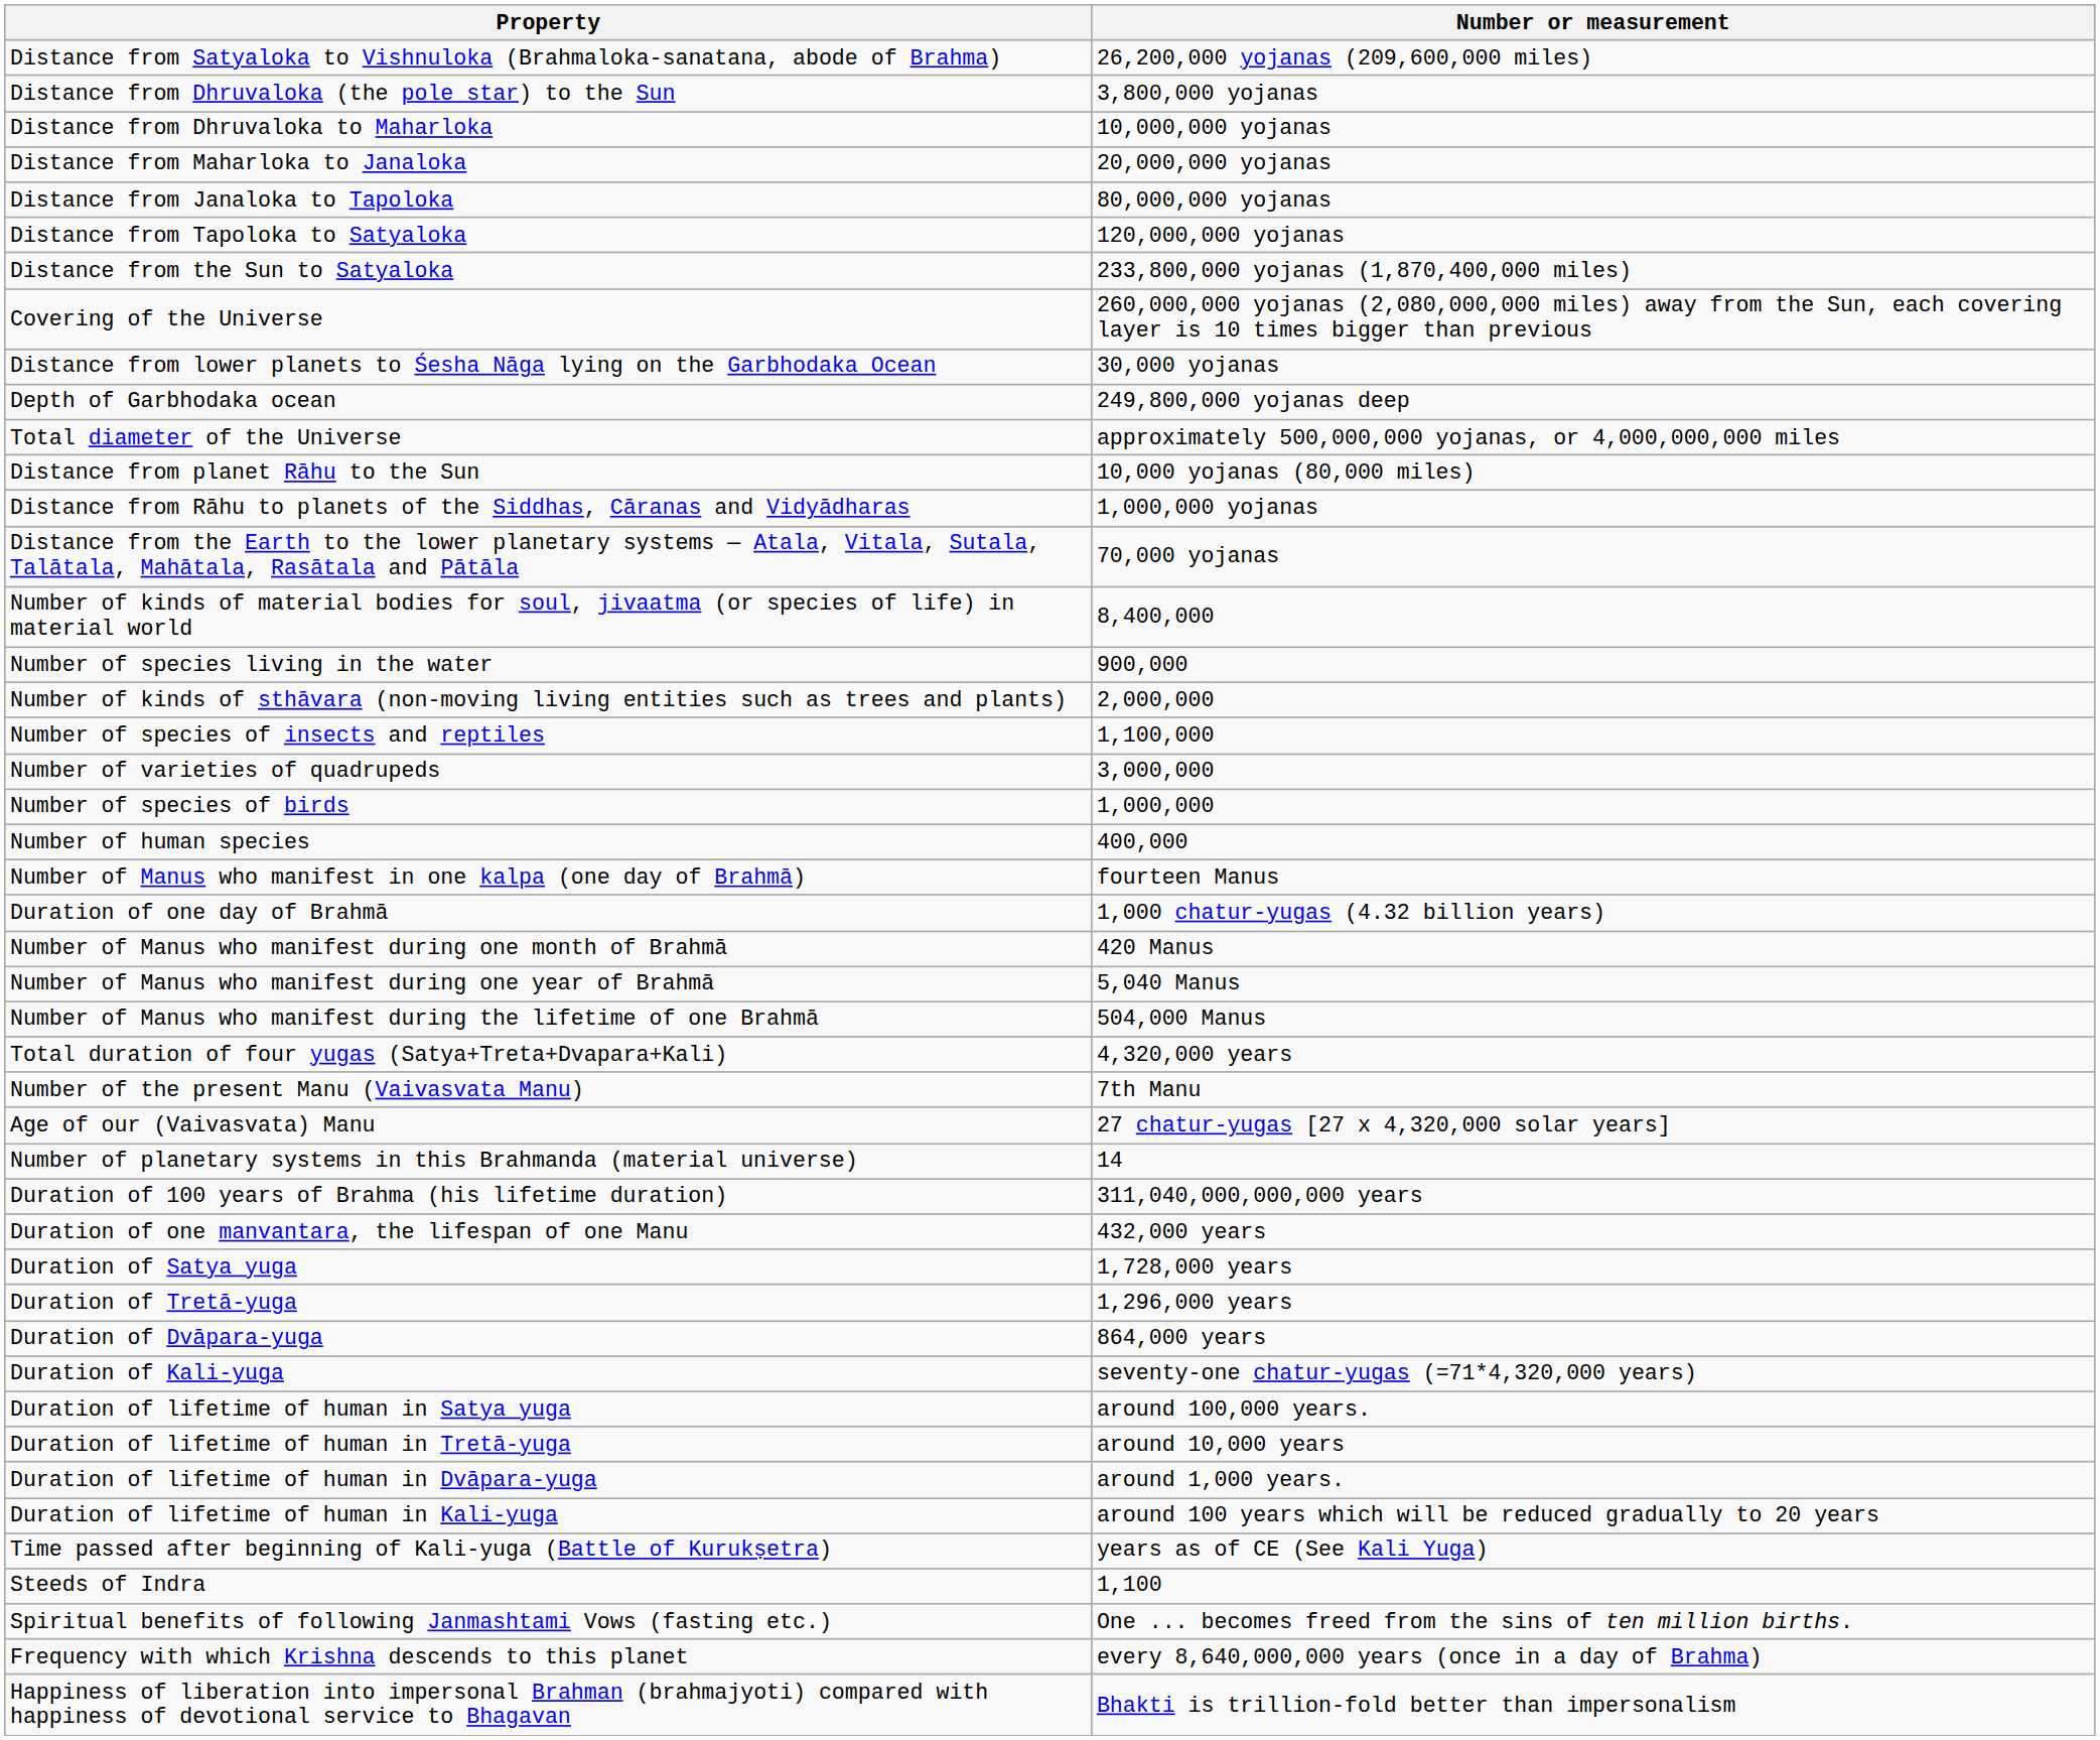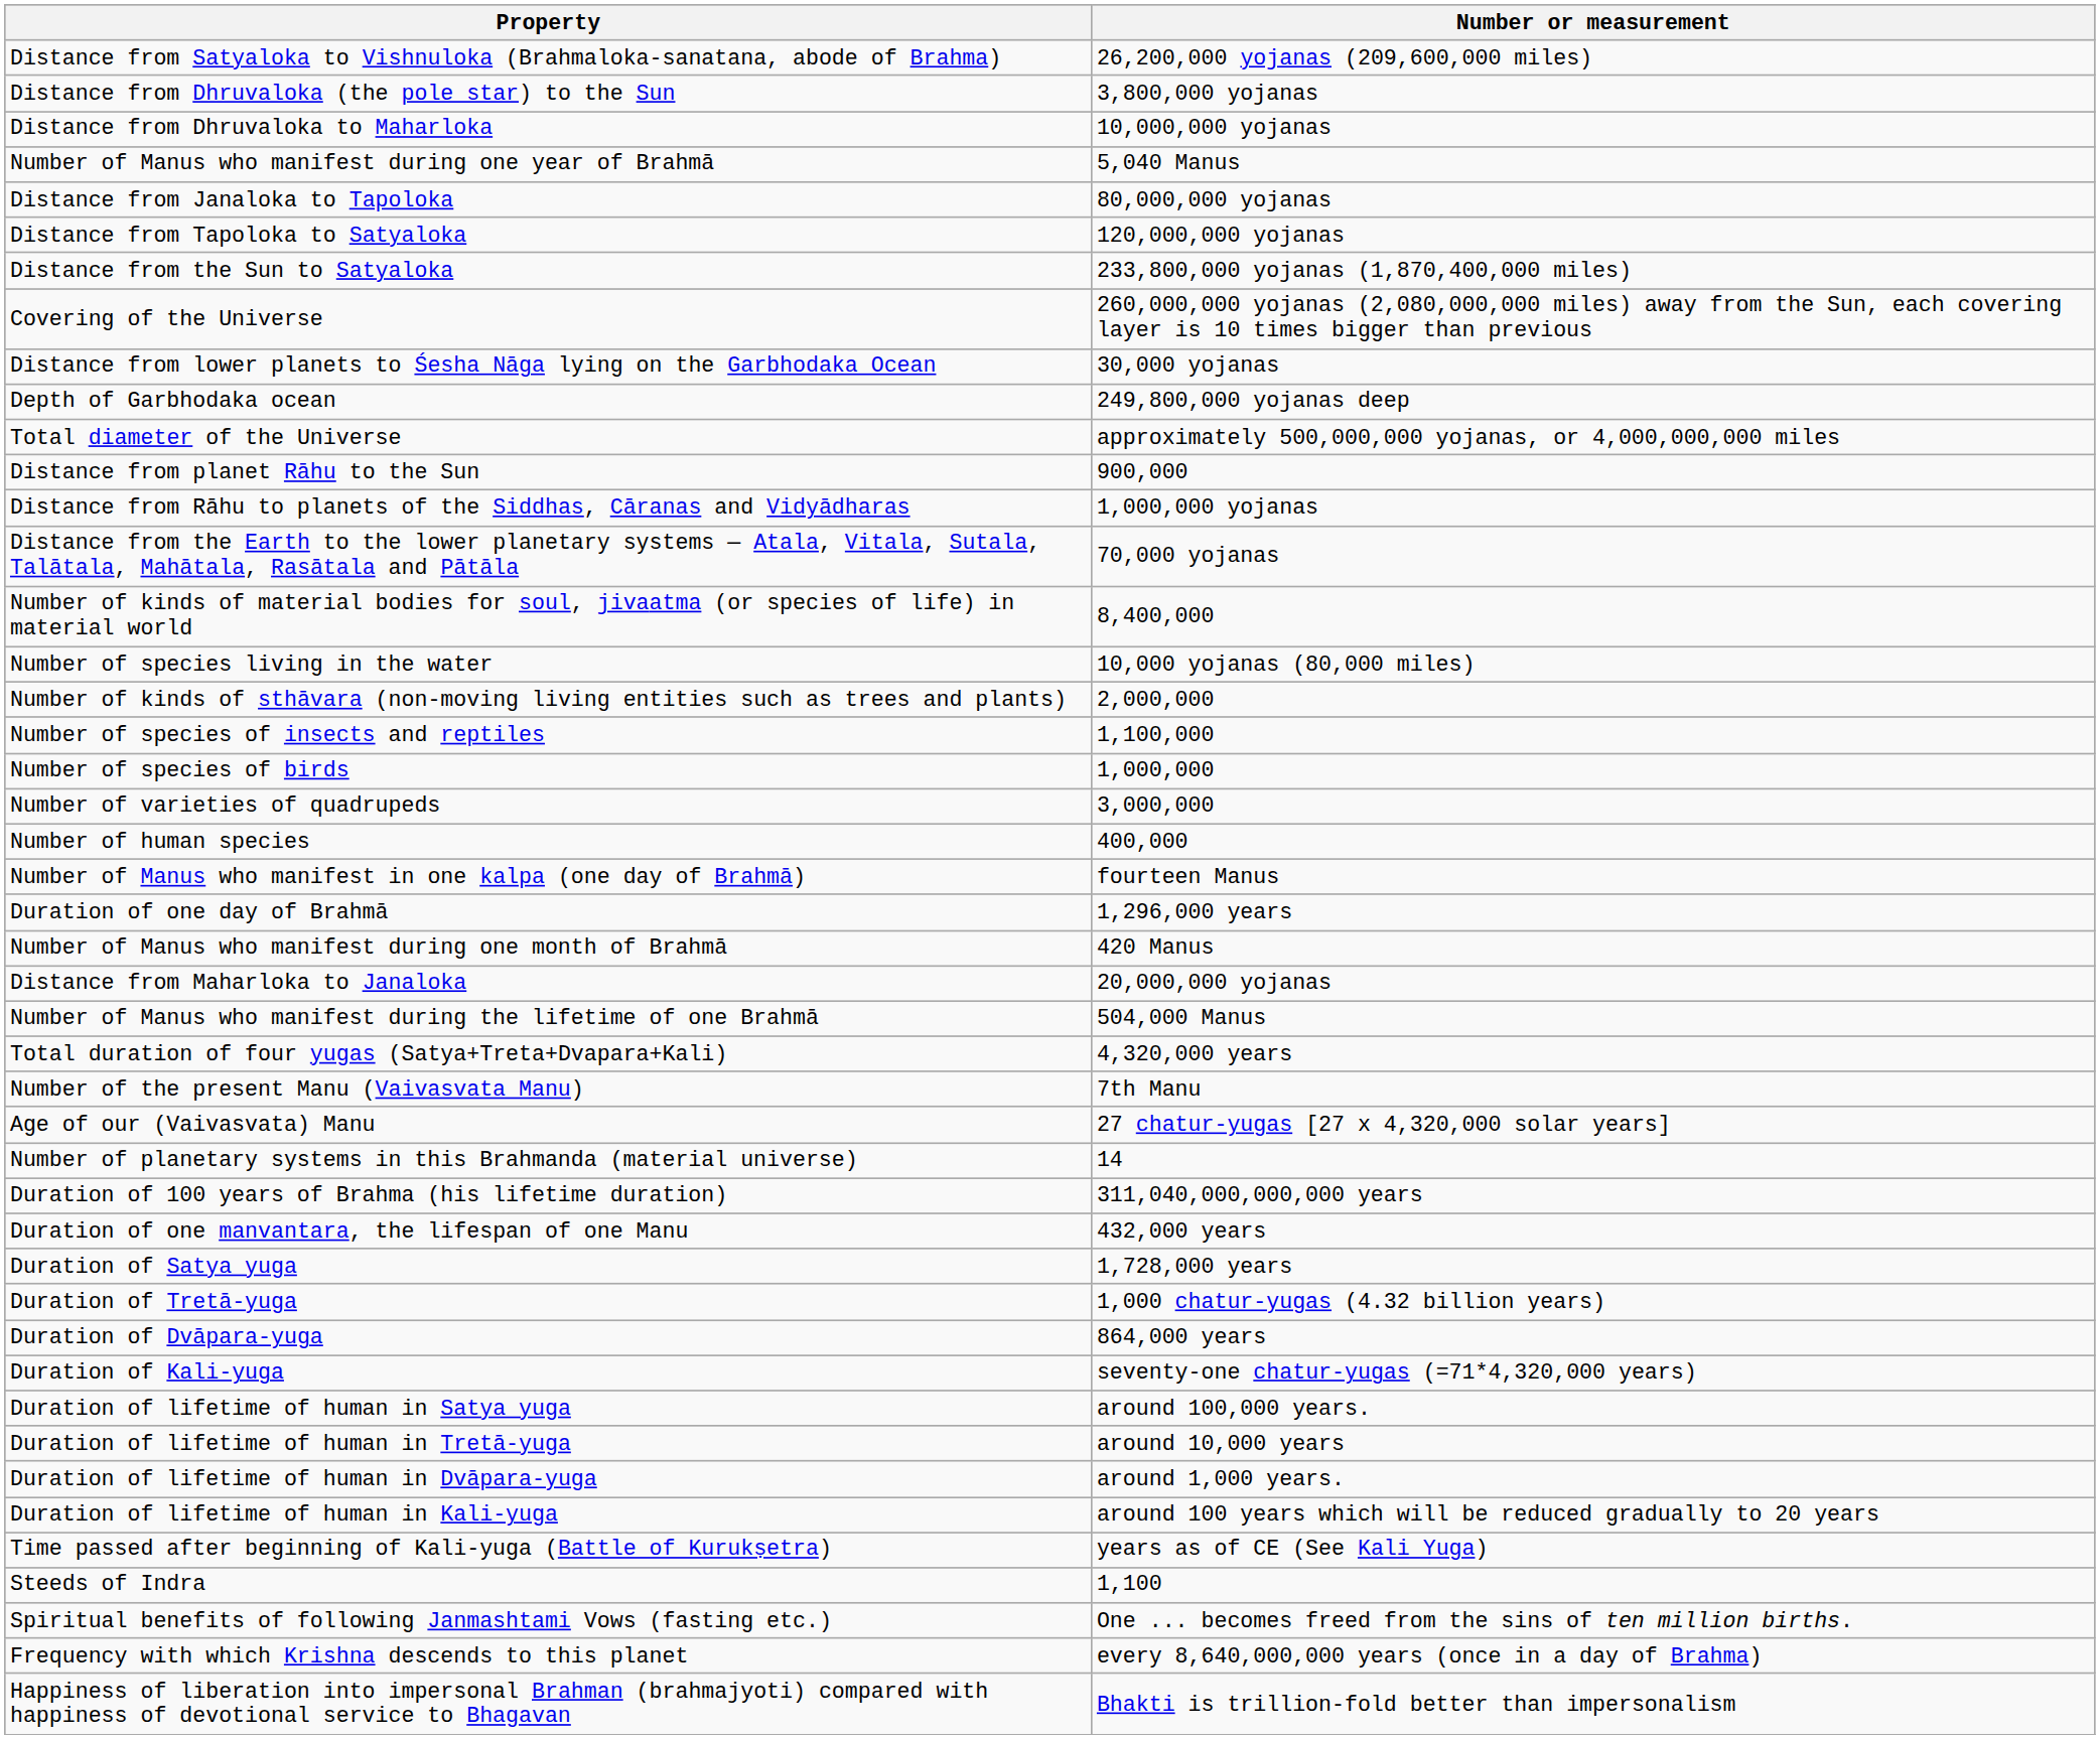rows swapped: Distance from Maharloka to Janaloka <-> Number of Manus who manifest during one year of Brahmā
Distance from planet Rāhu to the Sun | Number or measurement: 10,000 yojanas (80,000 miles) -> 900,000
Number of species living in the water | Number or measurement: 900,000 -> 10,000 yojanas (80,000 miles)
rows swapped: Number of species of birds <-> Number of varieties of quadrupeds
Duration of one day of Brahmā | Number or measurement: 1,000 chatur-yugas (4.32 billion years) -> 1,296,000 years
Duration of Tretā-yuga | Number or measurement: 1,296,000 years -> 1,000 chatur-yugas (4.32 billion years)
